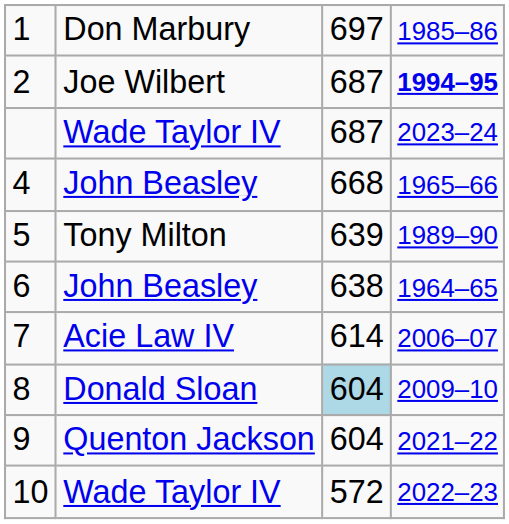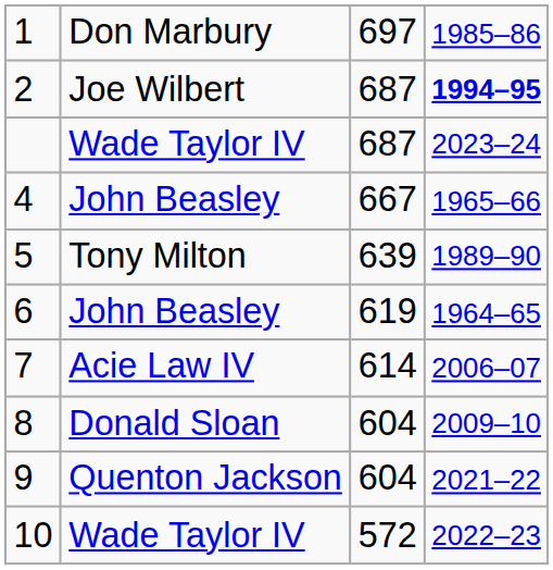4 | column 3: 668 -> 667
6 | column 3: 638 -> 619
8 | column 3: lightblue background -> no background
